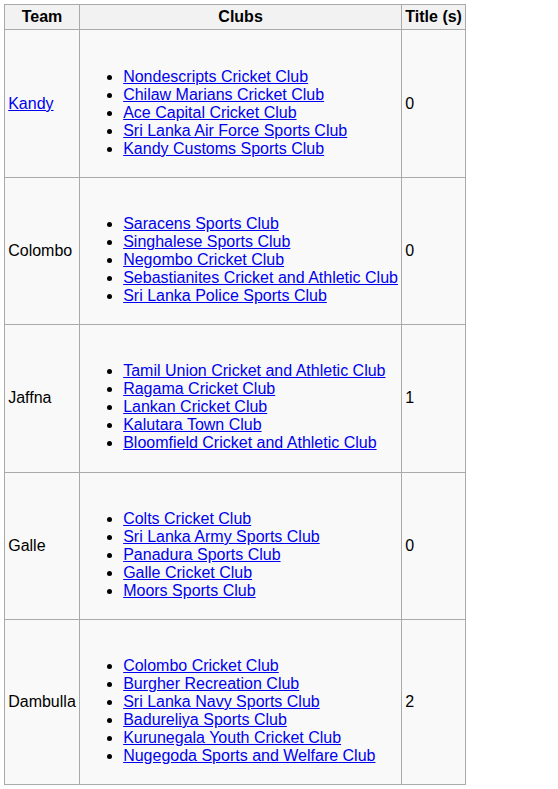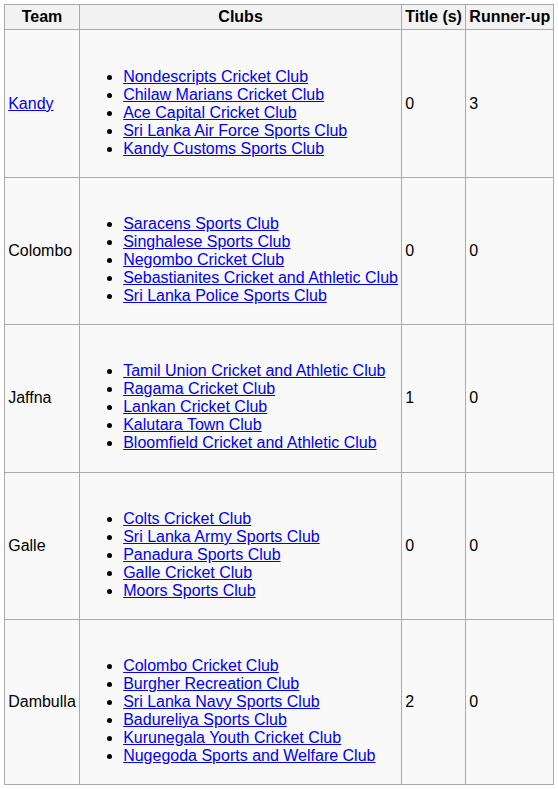+ column: Runner-up | 3 | 0 | 0 | 0 | 0
